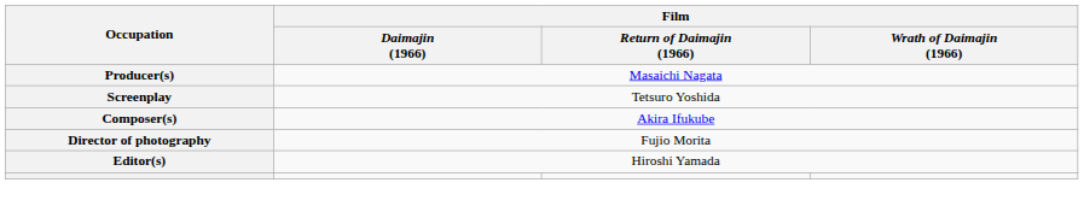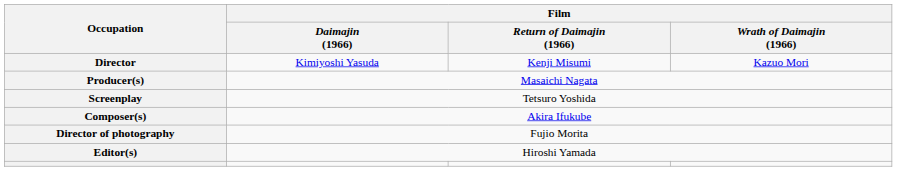+ row: Director | Kimiyoshi Yasuda | Kenji Misumi | Kazuo Mori
